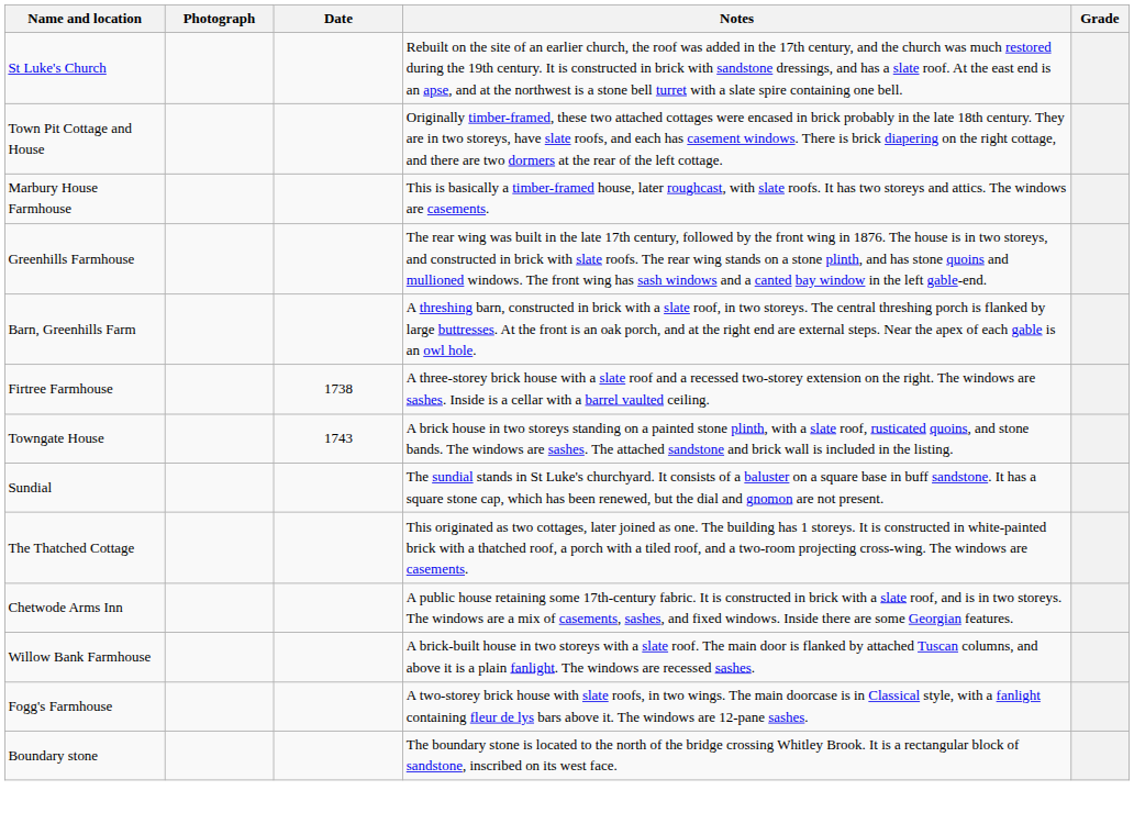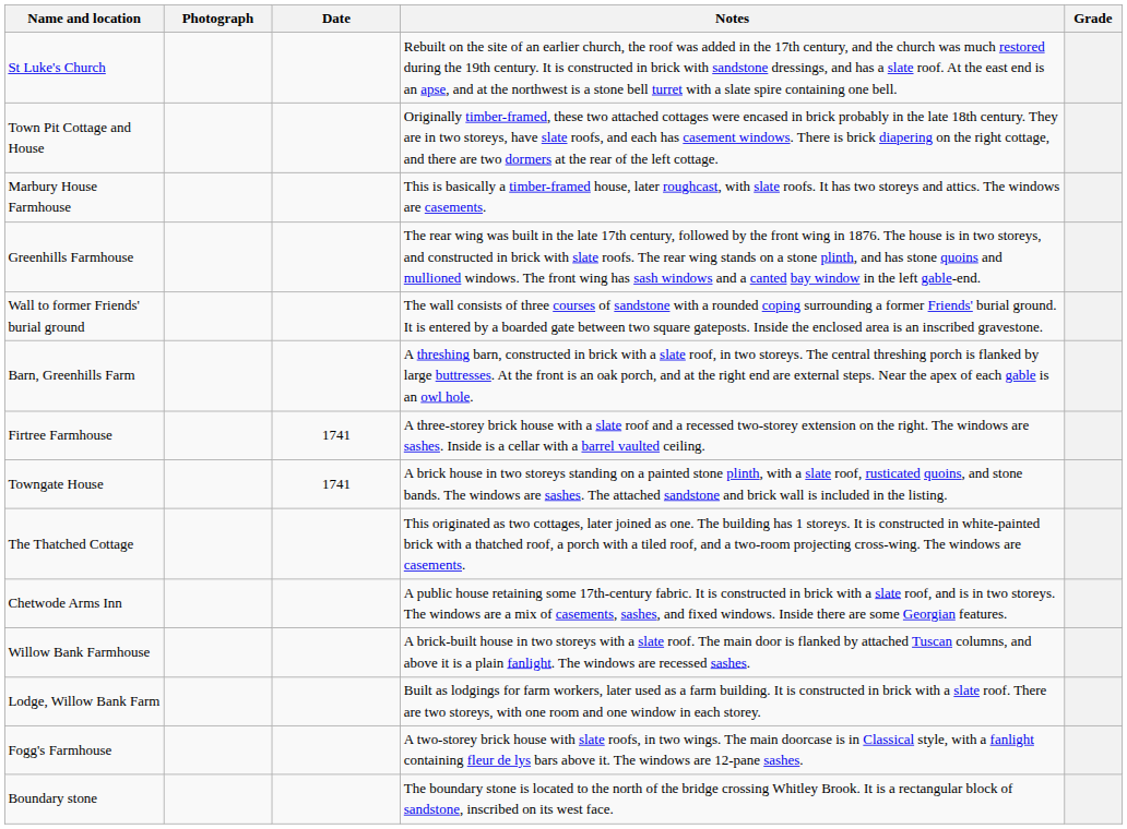+ row: Wall to former Friends' burial ground | The wall consists of three courses of sandstone with a rounded coping surrounding a former Friends' burial ground. It is entered by a boarded gate between two square gateposts. Inside the enclosed area is an inscribed gravestone.
Firtree Farmhouse | Date: 1738 -> 1741
Towngate House | Date: 1743 -> 1741
- row: Sundial | The sundial stands in St Luke's churchyard. It consists of a baluster on a square base in buff sandstone. It has a square stone cap, which has been renewed, but the dial and gnomon are not present.
+ row: Lodge, Willow Bank Farm | Built as lodgings for farm workers, later used as a farm building. It is constructed in brick with a slate roof. There are two storeys, with one room and one window in each storey.
